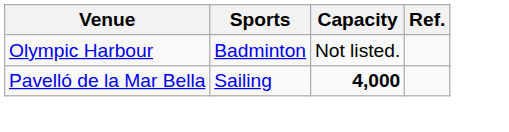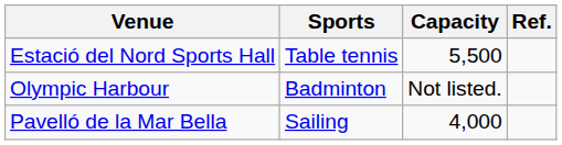+ row: Estació del Nord Sports Hall | Table tennis | 5,500
Pavelló de la Mar Bella | Capacity: bold -> normal
